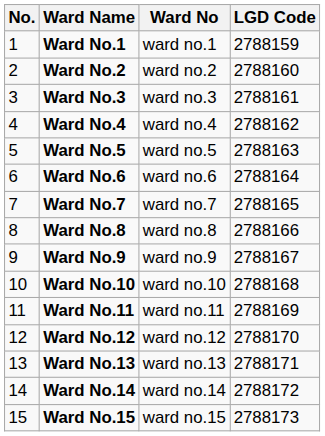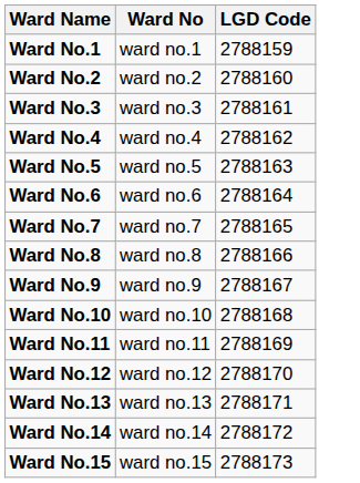- column: No. | 1 | 2 | 3 | 4 | 5 | 6 | 7 | 8 | 9 | 10 | 11 | 12 | 13 | 14 | 15
